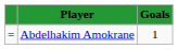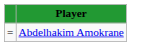- column: Goals | 1
